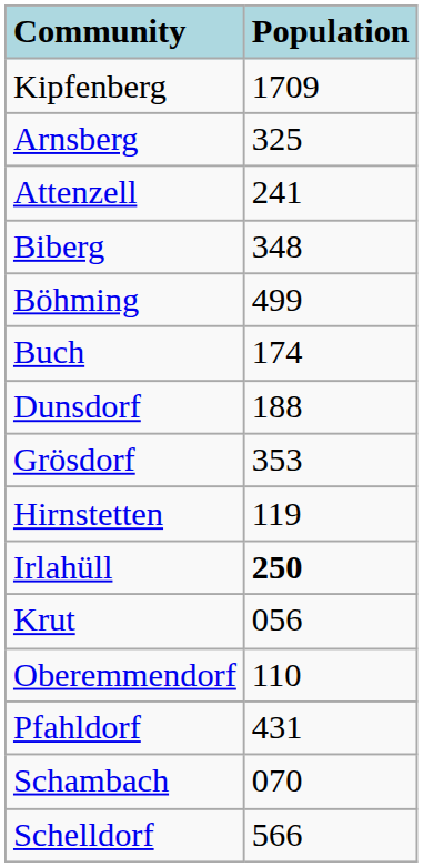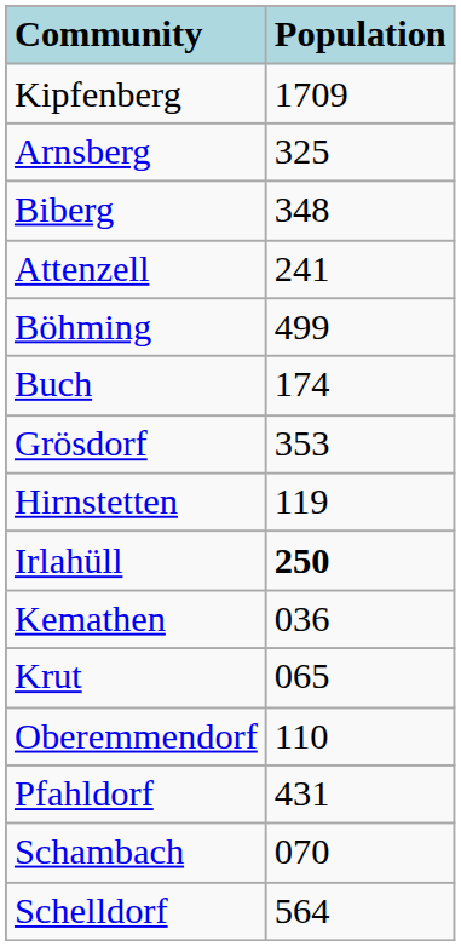rows swapped: Attenzell <-> Biberg
- row: Dunsdorf | 188
+ row: Kemathen | 036
Krut | Population: 056 -> 065
Schelldorf | Population: 566 -> 564
